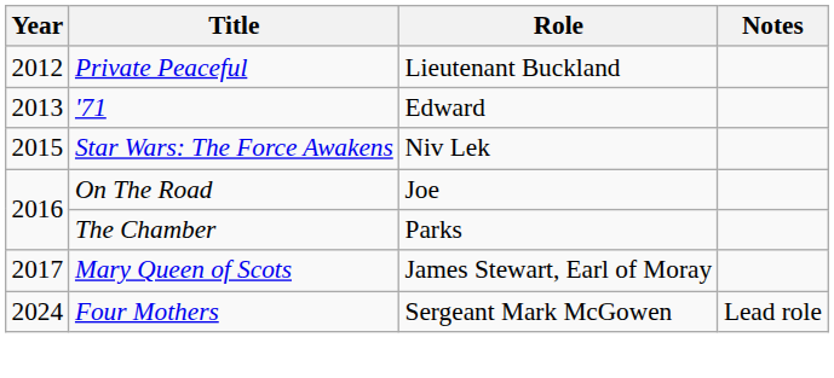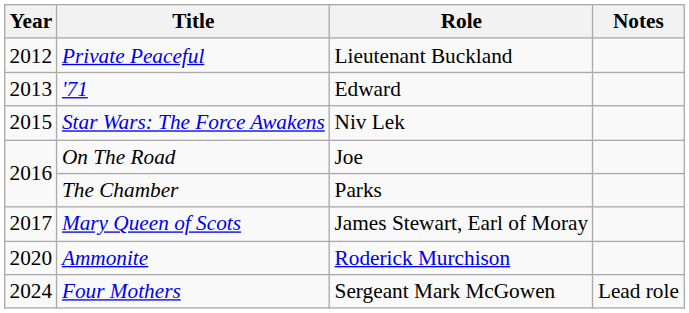+ row: 2020 | Ammonite | Roderick Murchison
